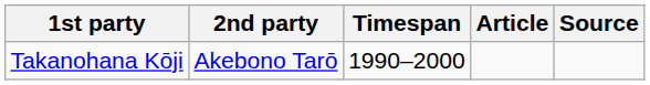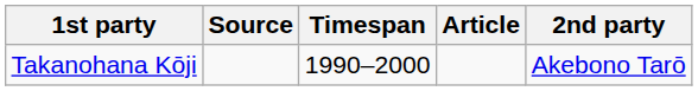columns swapped: 2nd party <-> Source
